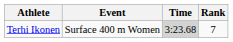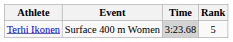Terhi Ikonen | Rank: 7 -> 5
